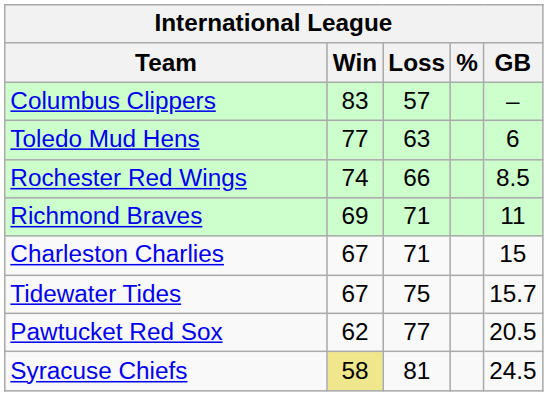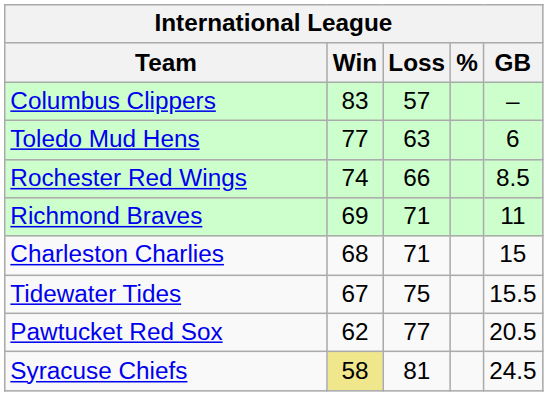Charleston Charlies | Win: 67 -> 68
Tidewater Tides | GB: 15.7 -> 15.5
